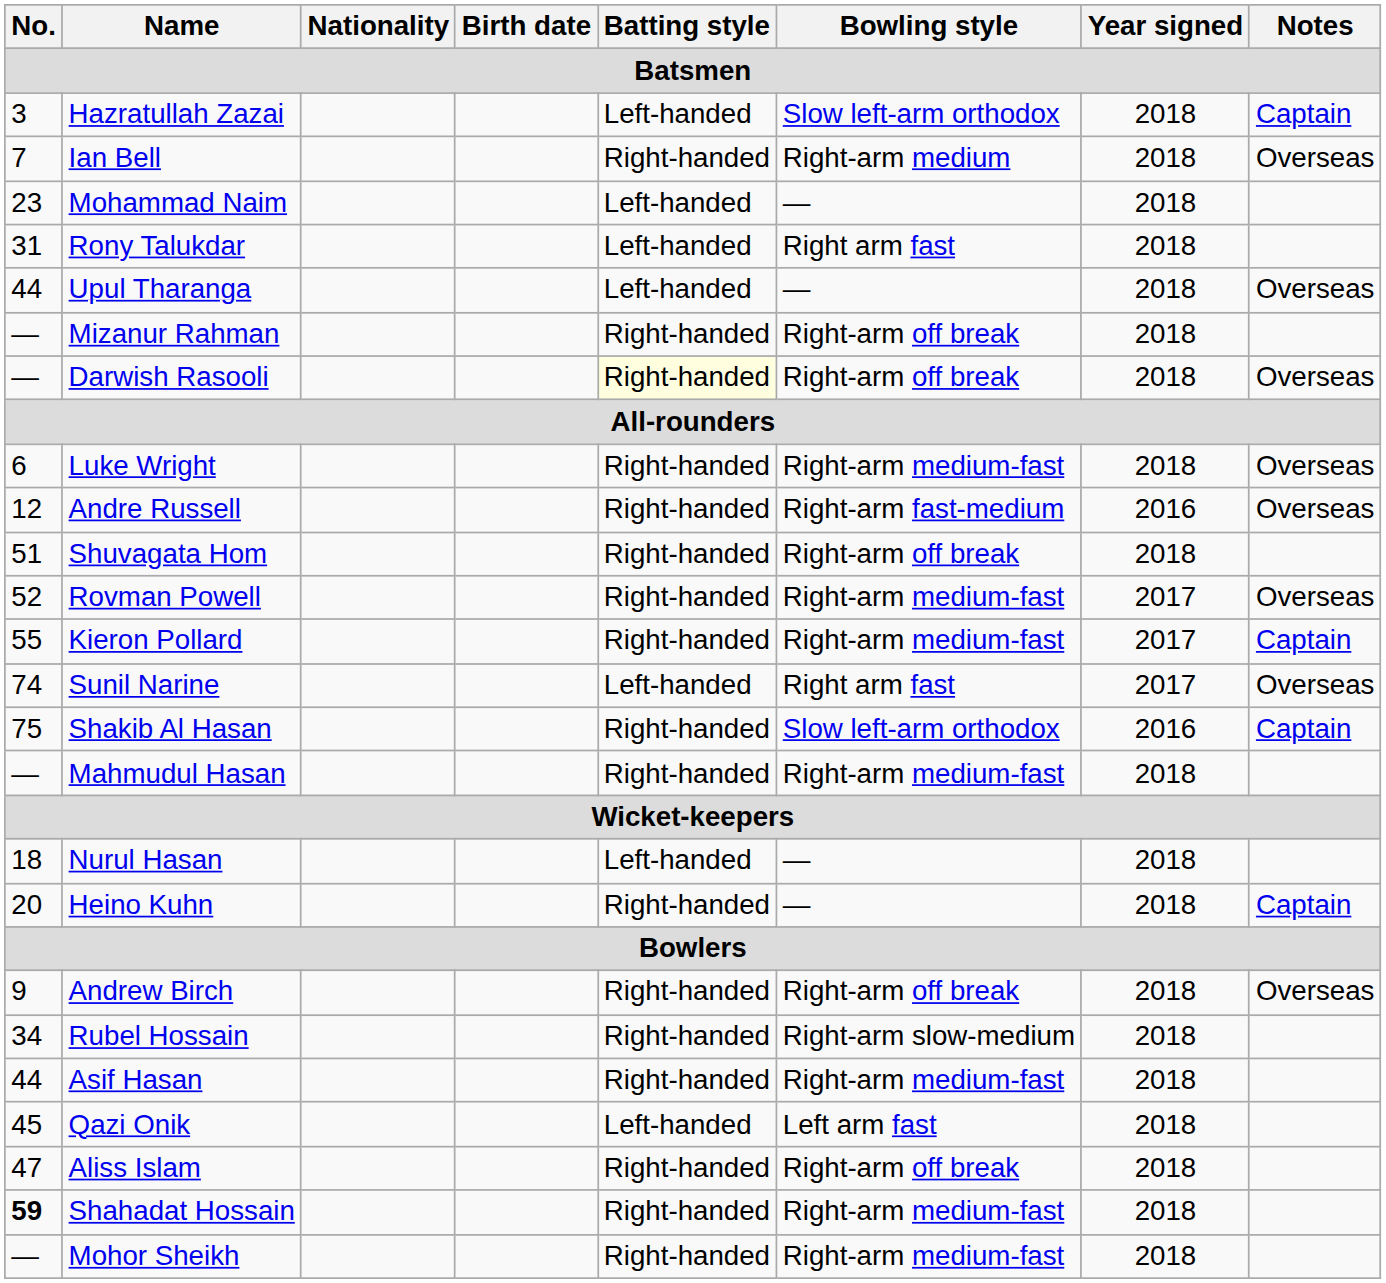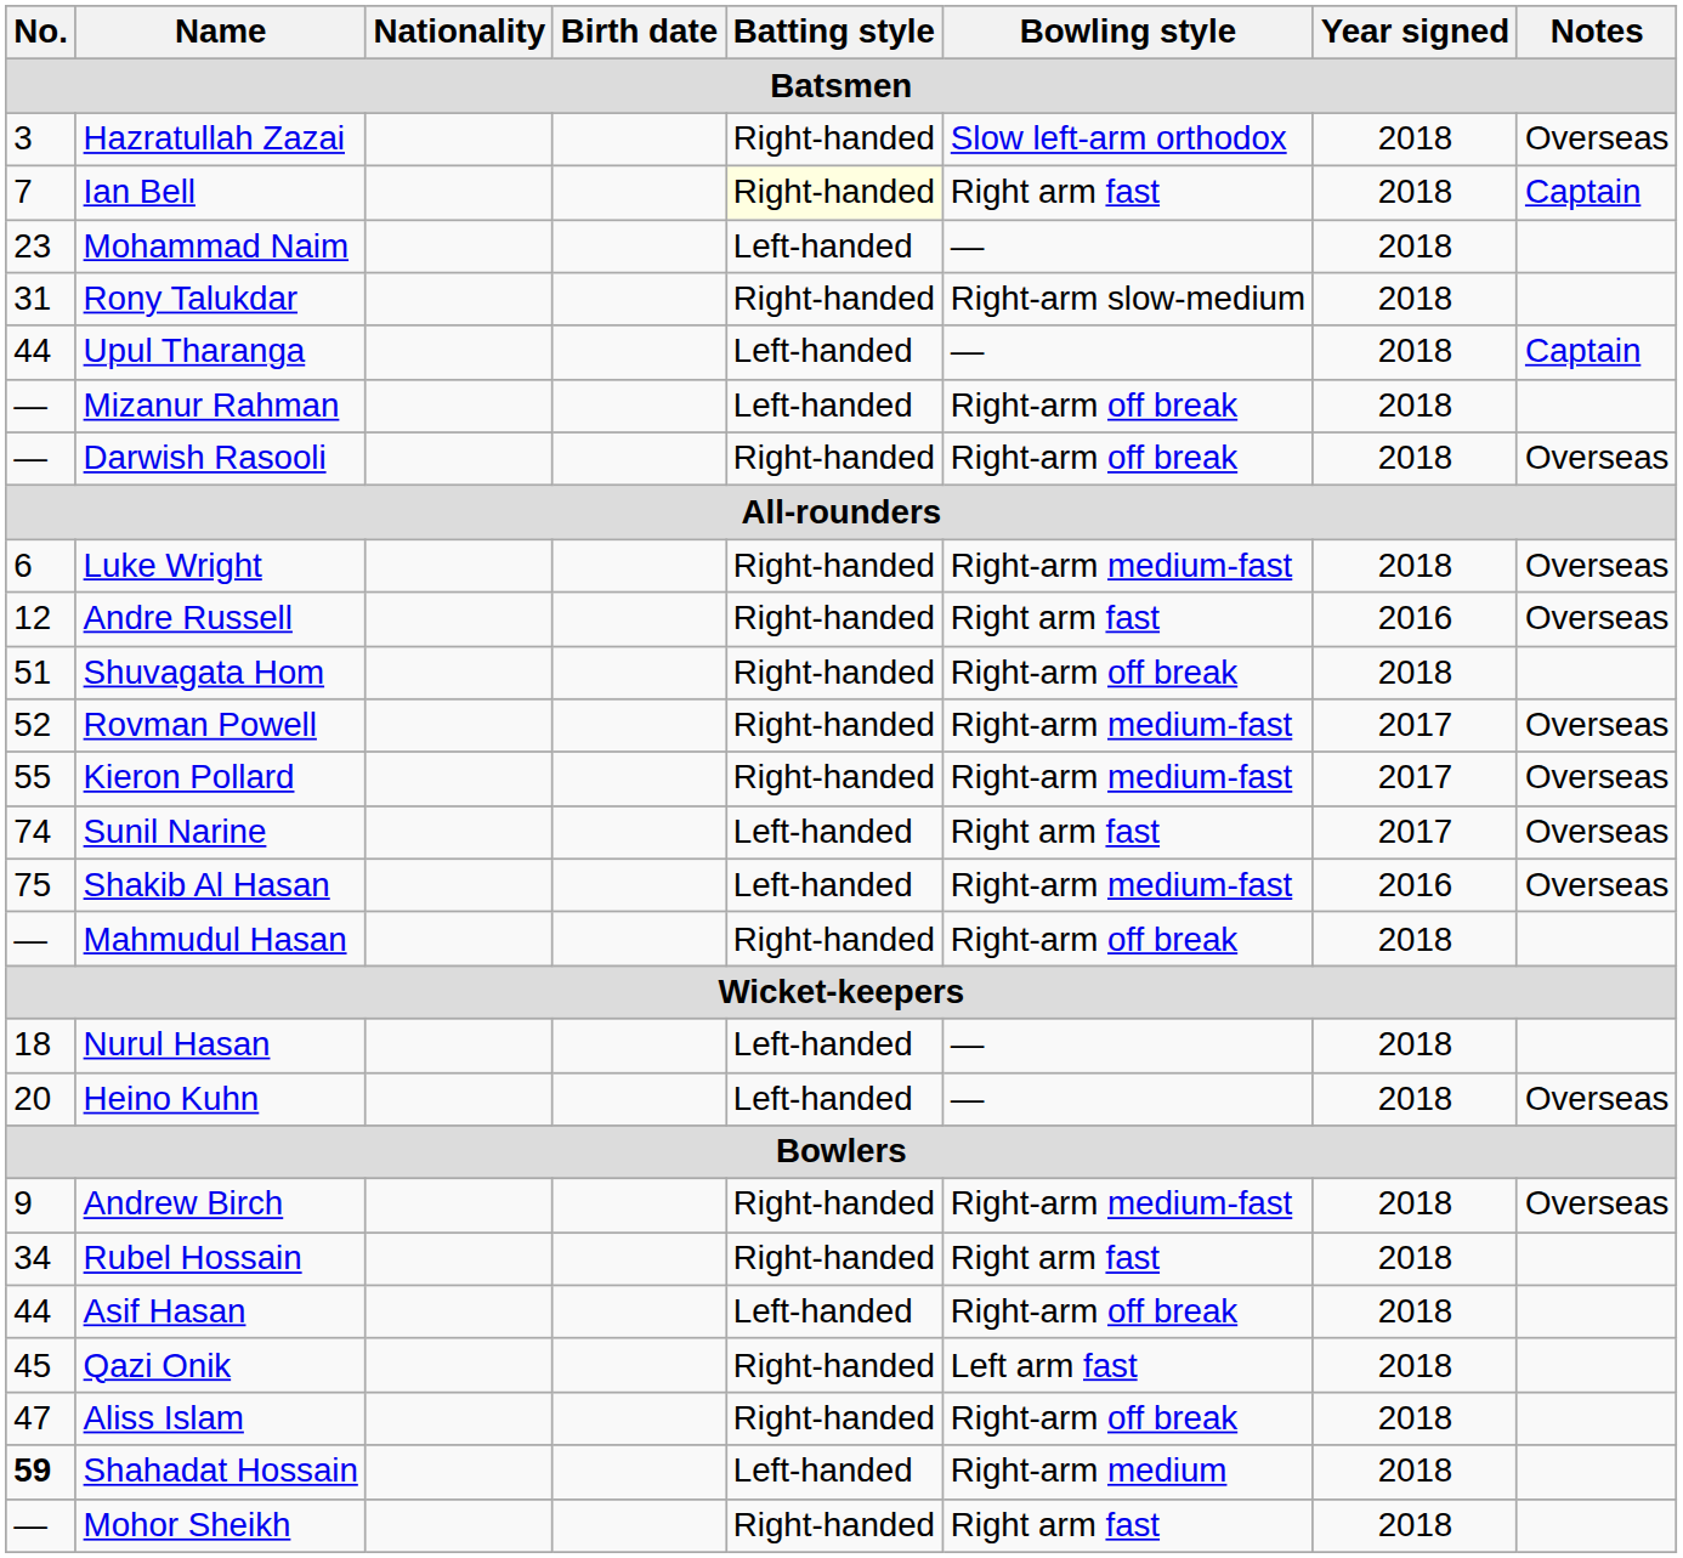Hazratullah Zazai | Batting style: Left-handed -> Right-handed
Hazratullah Zazai | Notes: Captain -> Overseas
Ian Bell | Batting style: no background -> lightyellow background
Ian Bell | Bowling style: Right-arm medium -> Right arm fast
Ian Bell | Notes: Overseas -> Captain
Rony Talukdar | Batting style: Left-handed -> Right-handed
Rony Talukdar | Bowling style: Right arm fast -> Right-arm slow-medium
Upul Tharanga | Notes: Overseas -> Captain
Mizanur Rahman | Batting style: Right-handed -> Left-handed
Darwish Rasooli | Batting style: lightyellow background -> no background
Andre Russell | Bowling style: Right-arm fast-medium -> Right arm fast
Kieron Pollard | Notes: Captain -> Overseas
Shakib Al Hasan | Batting style: Right-handed -> Left-handed
Shakib Al Hasan | Bowling style: Slow left-arm orthodox -> Right-arm medium-fast
Shakib Al Hasan | Notes: Captain -> Overseas
Mahmudul Hasan | Bowling style: Right-arm medium-fast -> Right-arm off break
Heino Kuhn | Batting style: Right-handed -> Left-handed
Heino Kuhn | Notes: Captain -> Overseas
Andrew Birch | Bowling style: Right-arm off break -> Right-arm medium-fast
Rubel Hossain | Bowling style: Right-arm slow-medium -> Right arm fast
Asif Hasan | Batting style: Right-handed -> Left-handed
Asif Hasan | Bowling style: Right-arm medium-fast -> Right-arm off break
Qazi Onik | Batting style: Left-handed -> Right-handed
Shahadat Hossain | Batting style: Right-handed -> Left-handed
Shahadat Hossain | Bowling style: Right-arm medium-fast -> Right-arm medium
Mohor Sheikh | Bowling style: Right-arm medium-fast -> Right arm fast
